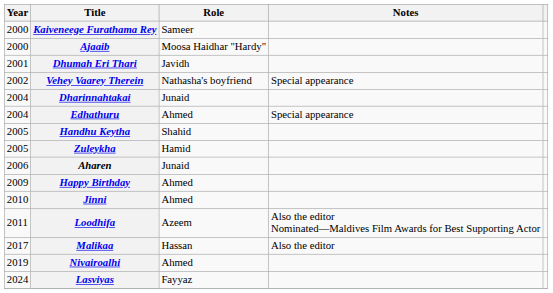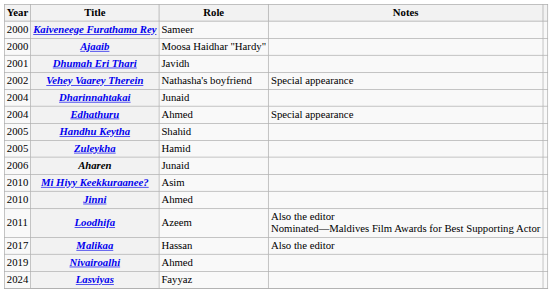- row: 2009 | Happy Birthday | Ahmed
+ row: 2010 | Mi Hiyy Keekkuraanee? | Asim
